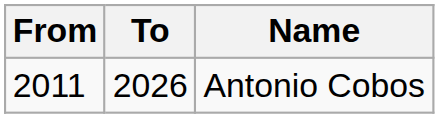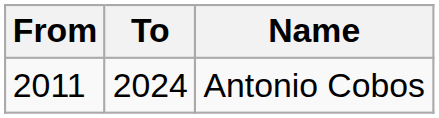Antonio Cobos | To: 2026 -> 2024
